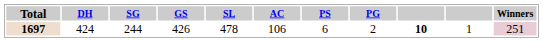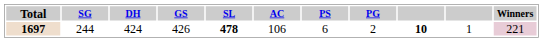columns swapped: DH <-> SG
1697 | SL: normal -> bold
1697 | Winners: 251 -> 221
